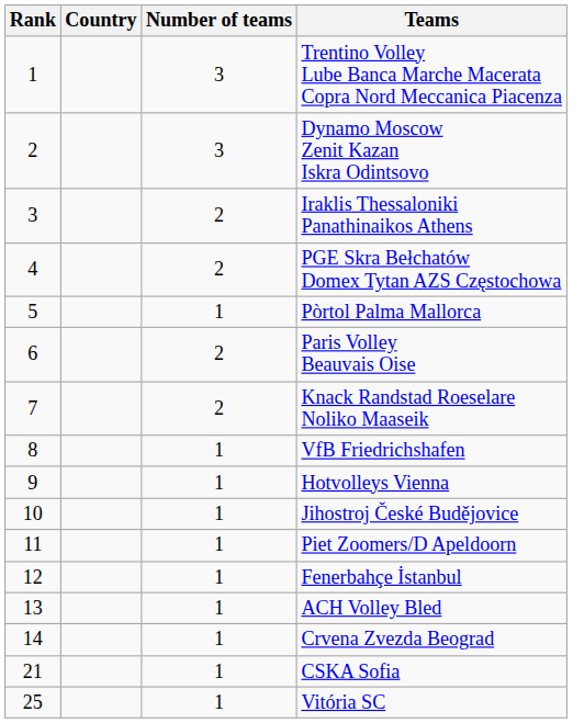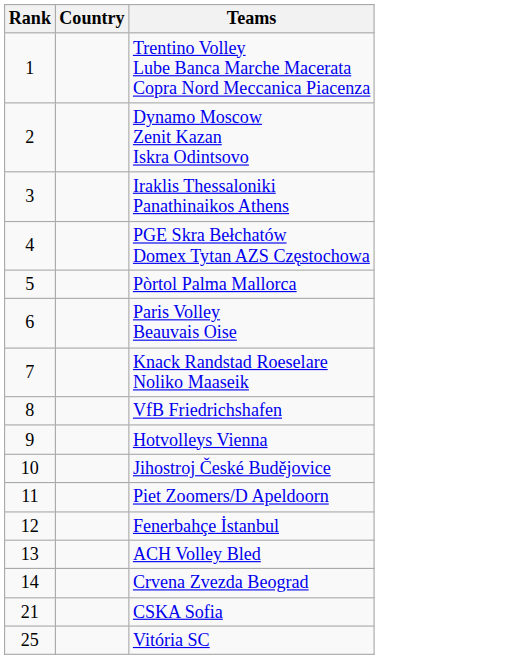- column: Number of teams | 3 | 3 | 2 | 2 | 1 | 2 | 2 | 1 | 1 | 1 | 1 | 1 | 1 | 1 | 1 | 1
